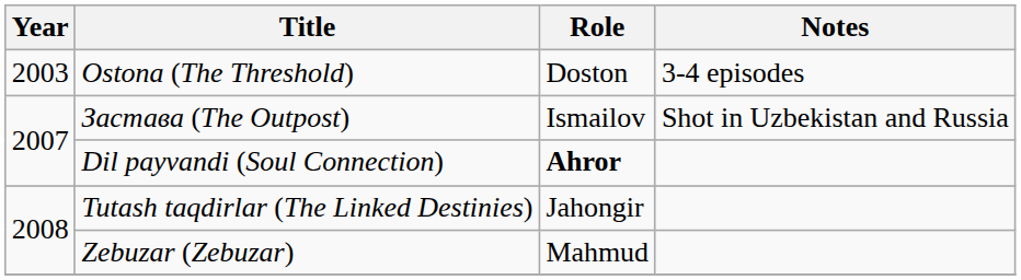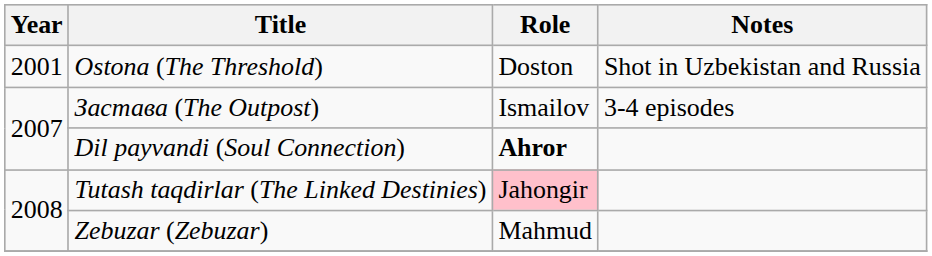Ostona (The Threshold) | Year: 2003 -> 2001
Ostona (The Threshold) | Notes: 3-4 episodes -> Shot in Uzbekistan and Russia
Застава (The Outpost) | Notes: Shot in Uzbekistan and Russia -> 3-4 episodes
Tutash taqdirlar (The Linked Destinies) | Role: no background -> pink background
